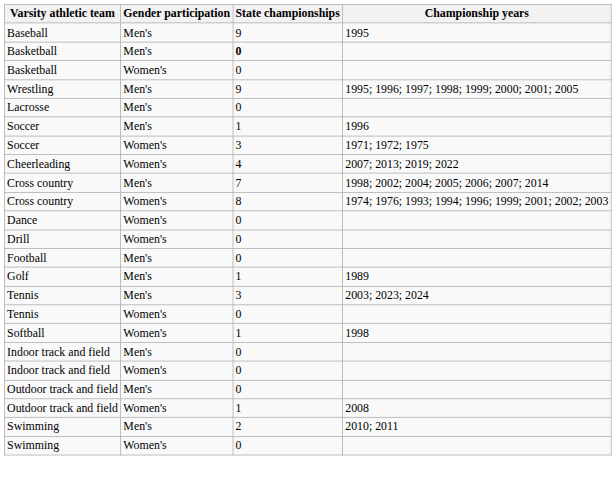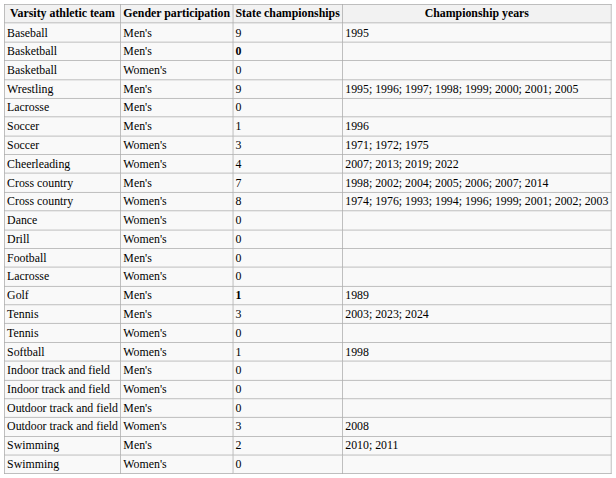+ row: Lacrosse | Women's | 0
Golf | State championships: normal -> bold
Outdoor track and field / Women's | State championships: 1 -> 3
